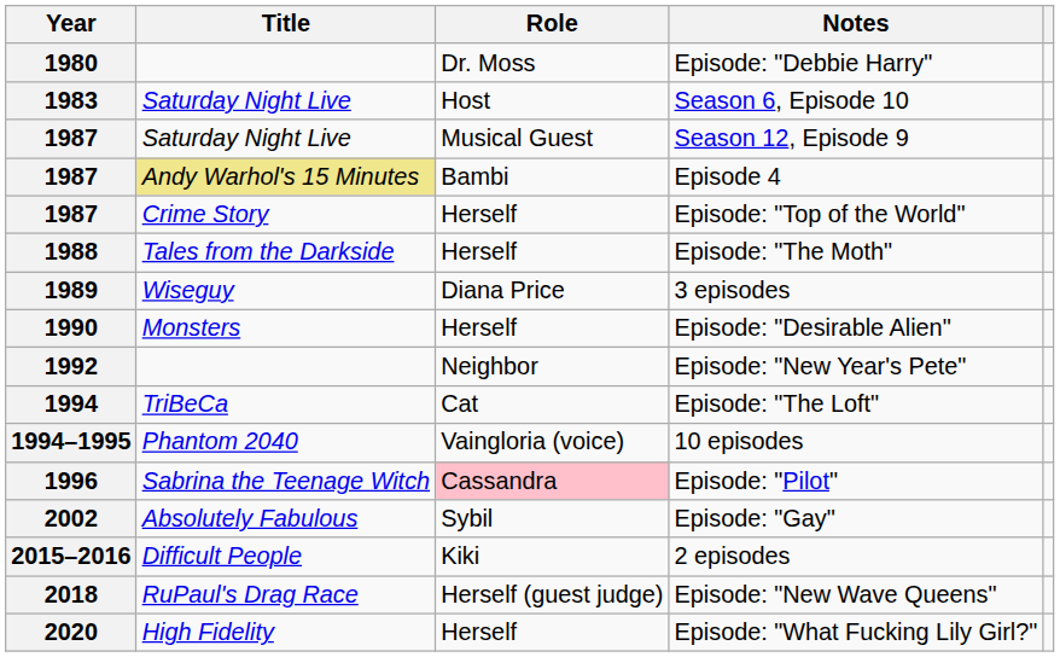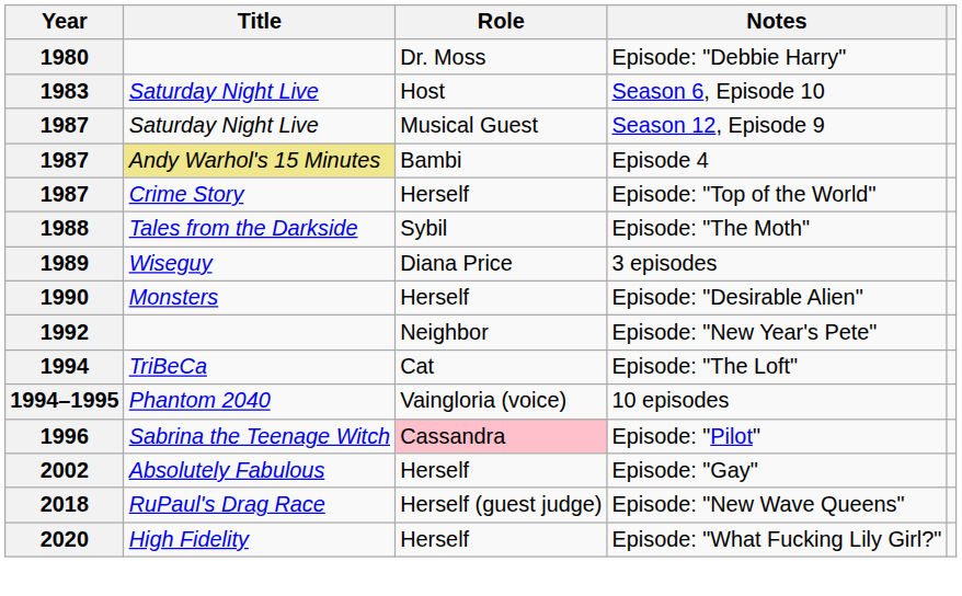Episode: "The Moth" | Role: Herself -> Sybil
Episode: "Gay" | Role: Sybil -> Herself
- row: 2015–2016 | Difficult People | Kiki | 2 episodes
